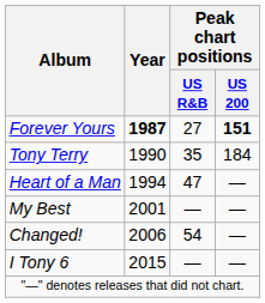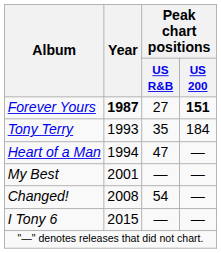Tony Terry | Year: 1990 -> 1993
Changed! | Year: 2006 -> 2008
